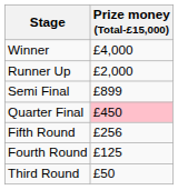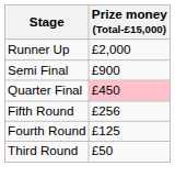- row: Winner | £4,000
Semi Final | Prize money (Total-£15,000): £899 -> £900
